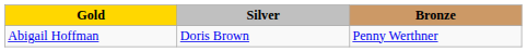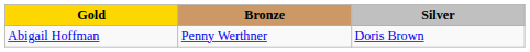columns swapped: Silver <-> Bronze
